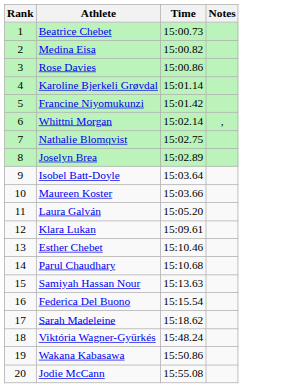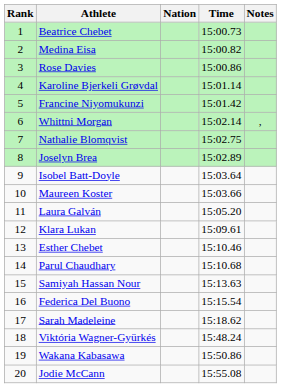+ column: Nation
